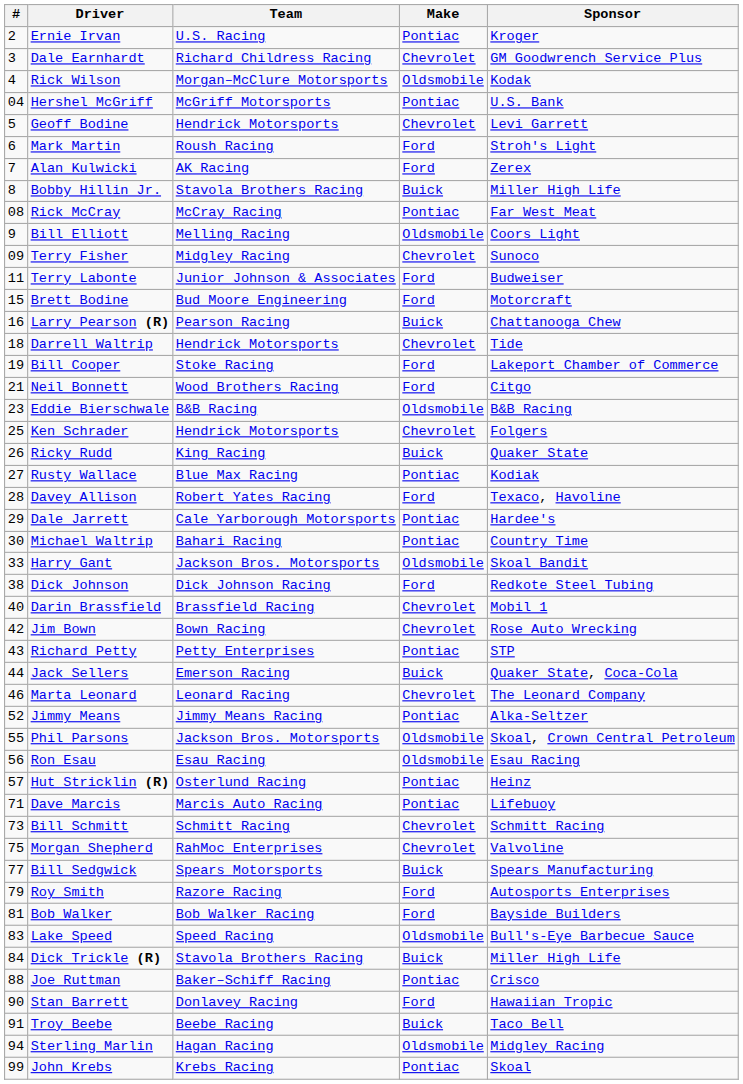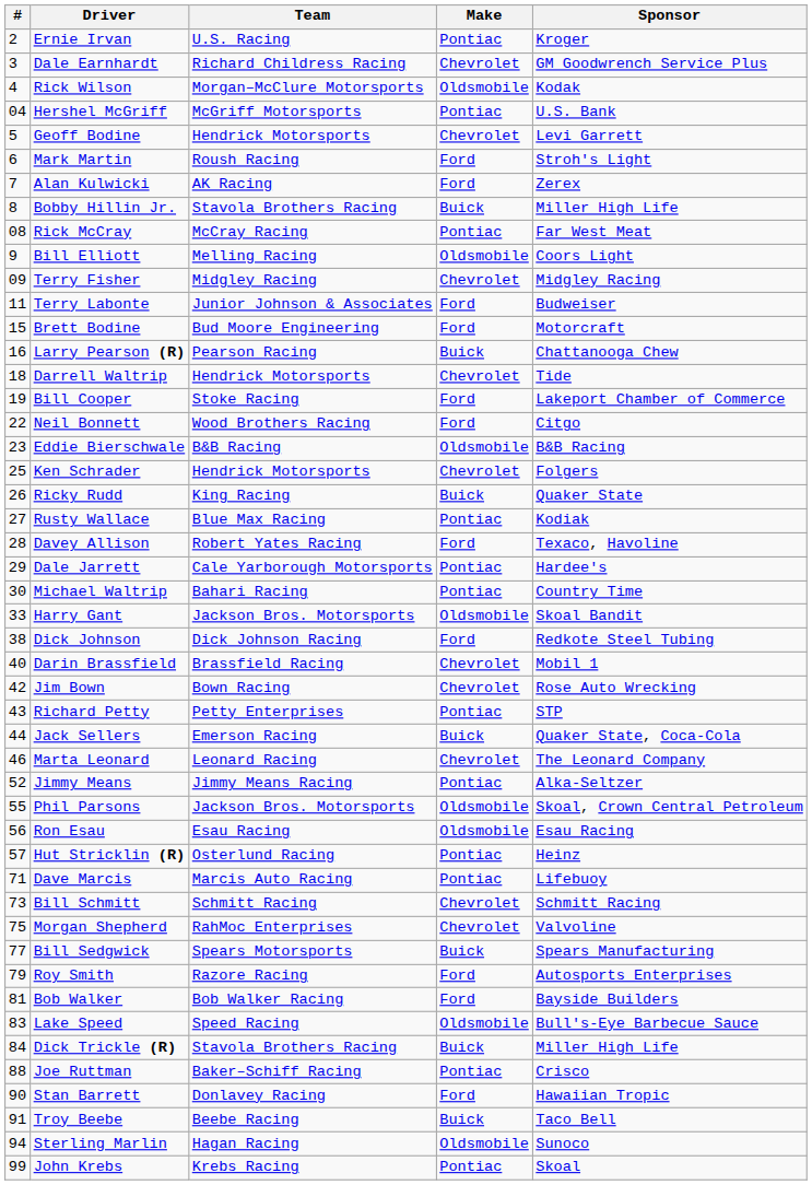Terry Fisher | Sponsor: Sunoco -> Midgley Racing
Neil Bonnett | #: 21 -> 22
Sterling Marlin | Sponsor: Midgley Racing -> Sunoco
